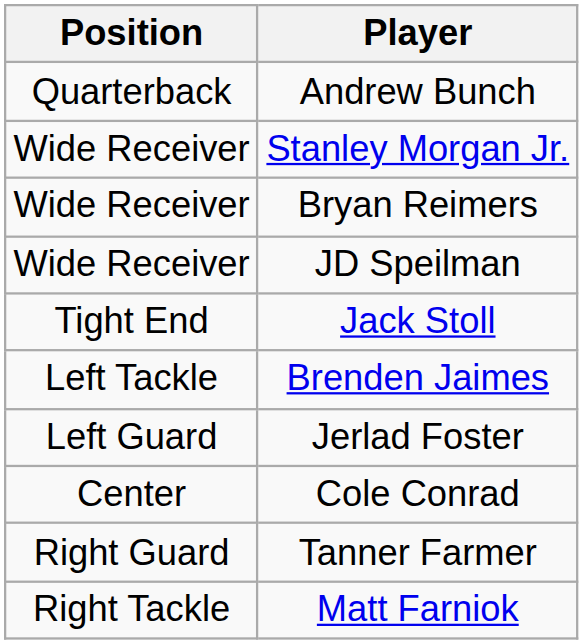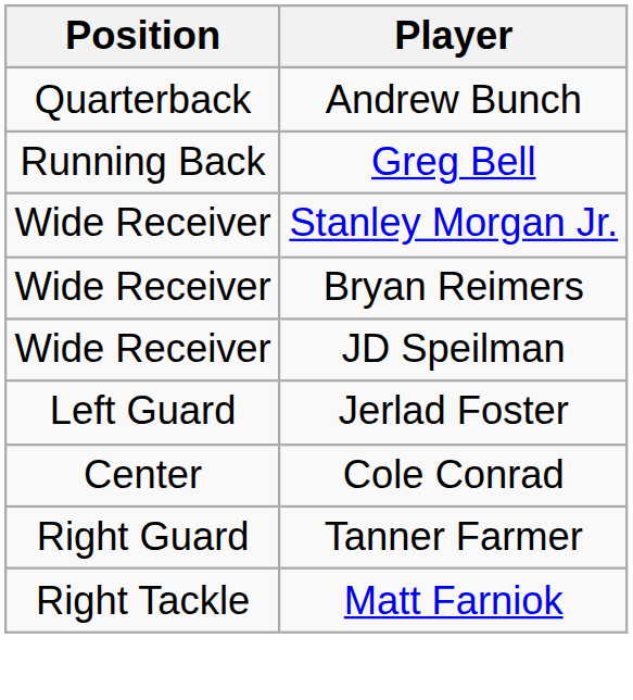+ row: Running Back | Greg Bell
- row: Tight End | Jack Stoll
- row: Left Tackle | Brenden Jaimes
